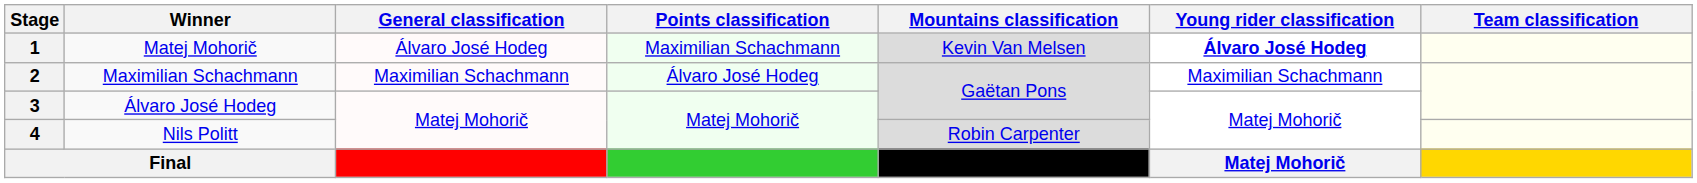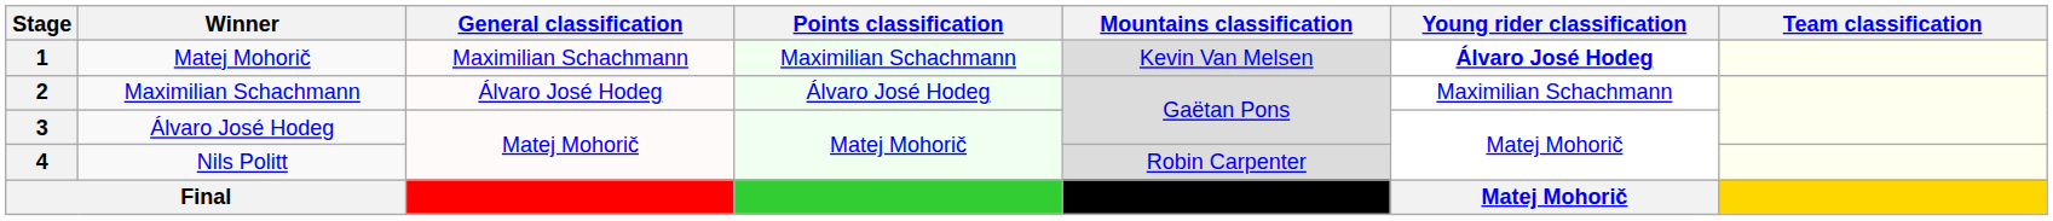1 | General classification: Álvaro José Hodeg -> Maximilian Schachmann
2 | General classification: Maximilian Schachmann -> Álvaro José Hodeg
